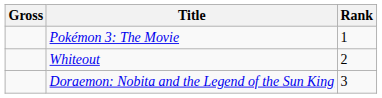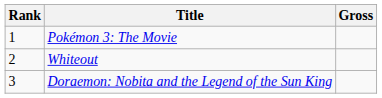columns swapped: Rank <-> Gross
